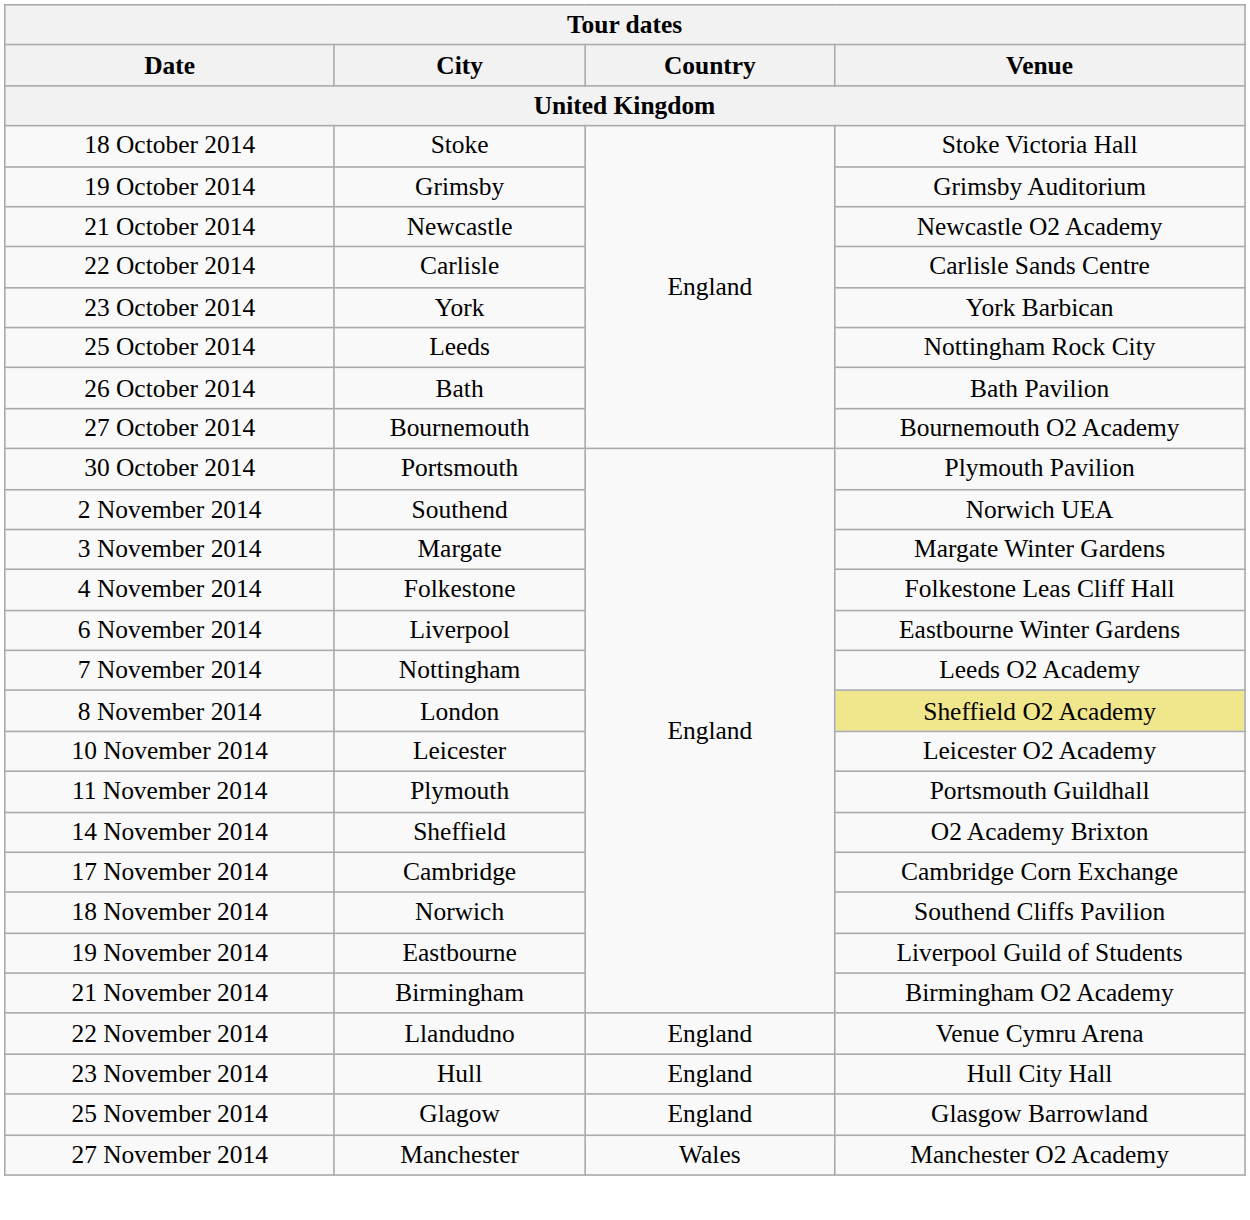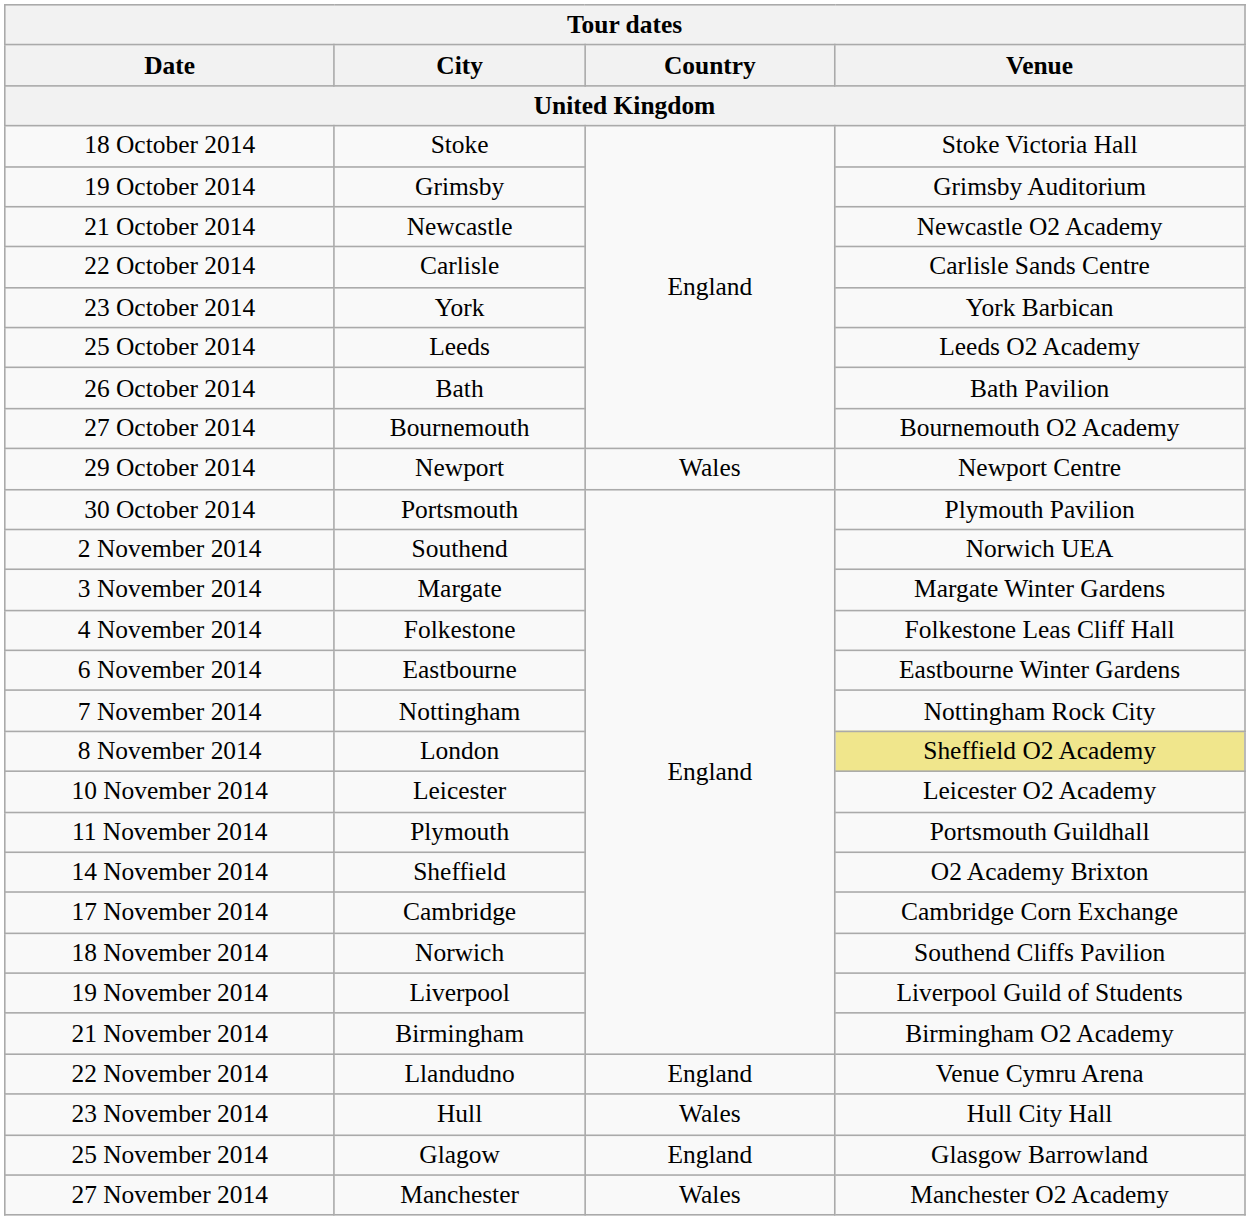25 October 2014 | Venue: Nottingham Rock City -> Leeds O2 Academy
+ row: 29 October 2014 | Newport | Wales | Newport Centre
6 November 2014 | City: Liverpool -> Eastbourne
7 November 2014 | Venue: Leeds O2 Academy -> Nottingham Rock City
19 November 2014 | City: Eastbourne -> Liverpool
23 November 2014 | Country: England -> Wales
